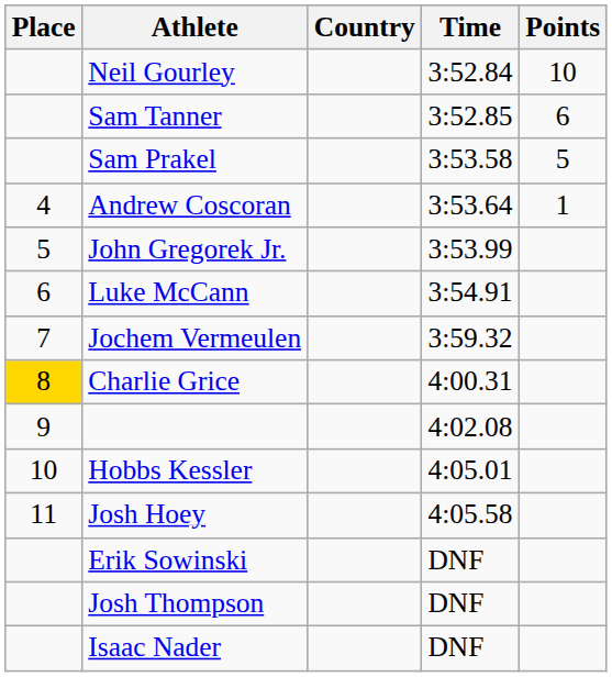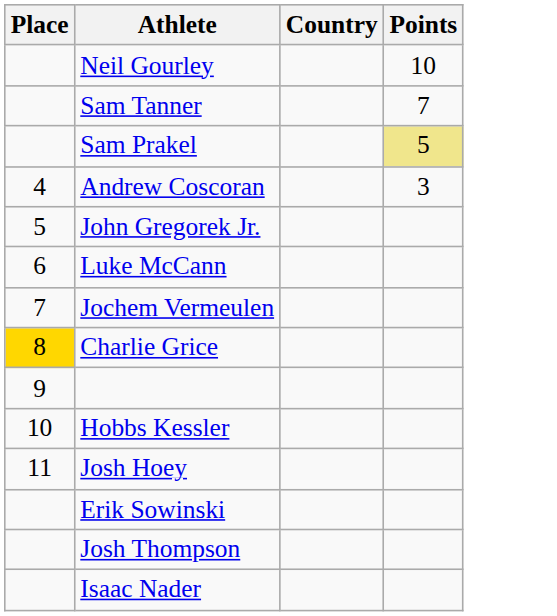- column: Time | 3:52.84 | 3:52.85 | 3:53.58 | 3:53.64 | 3:53.99 | 3:54.91 | 3:59.32 | 4:00.31 | 4:02.08 | 4:05.01 | 4:05.58 | DNF | DNF | DNF
Sam Tanner | Points: 6 -> 7
Sam Prakel | Points: no background -> khaki background
Andrew Coscoran | Points: 1 -> 3
